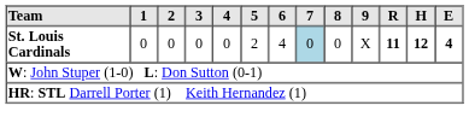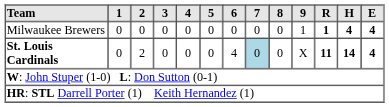+ row: Milwaukee Brewers | 0 | 0 | 0 | 0 | 0 | 0 | 0 | 0 | 1 | 1 | 4 | 4
St. Louis Cardinals | 2: 0 -> 2
St. Louis Cardinals | 5: 2 -> 0
St. Louis Cardinals | H: 12 -> 14
